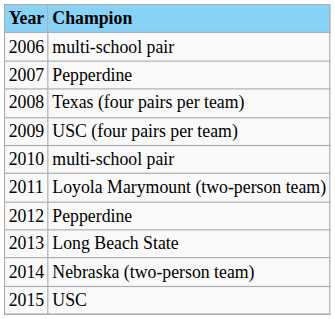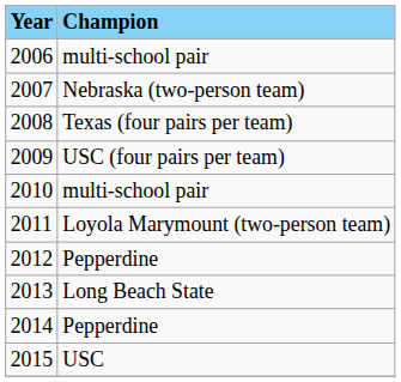2007 | Champion: Pepperdine -> Nebraska (two-person team)
2014 | Champion: Nebraska (two-person team) -> Pepperdine
